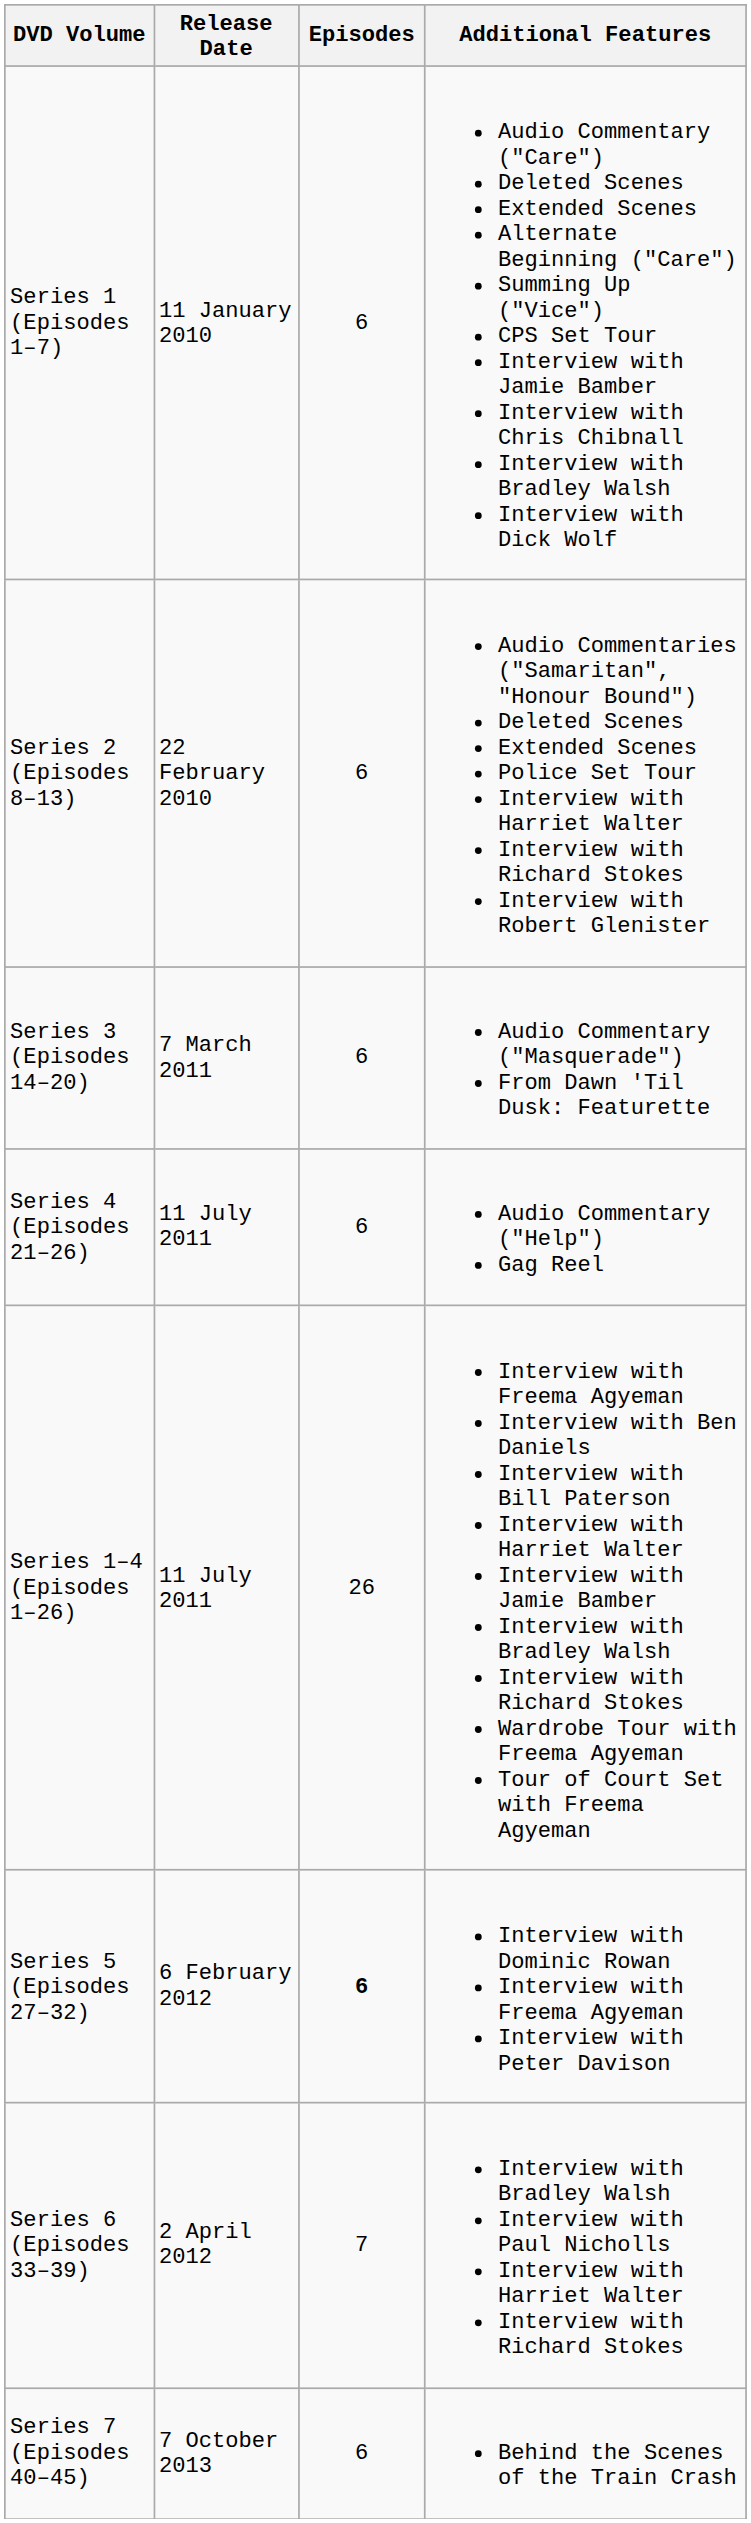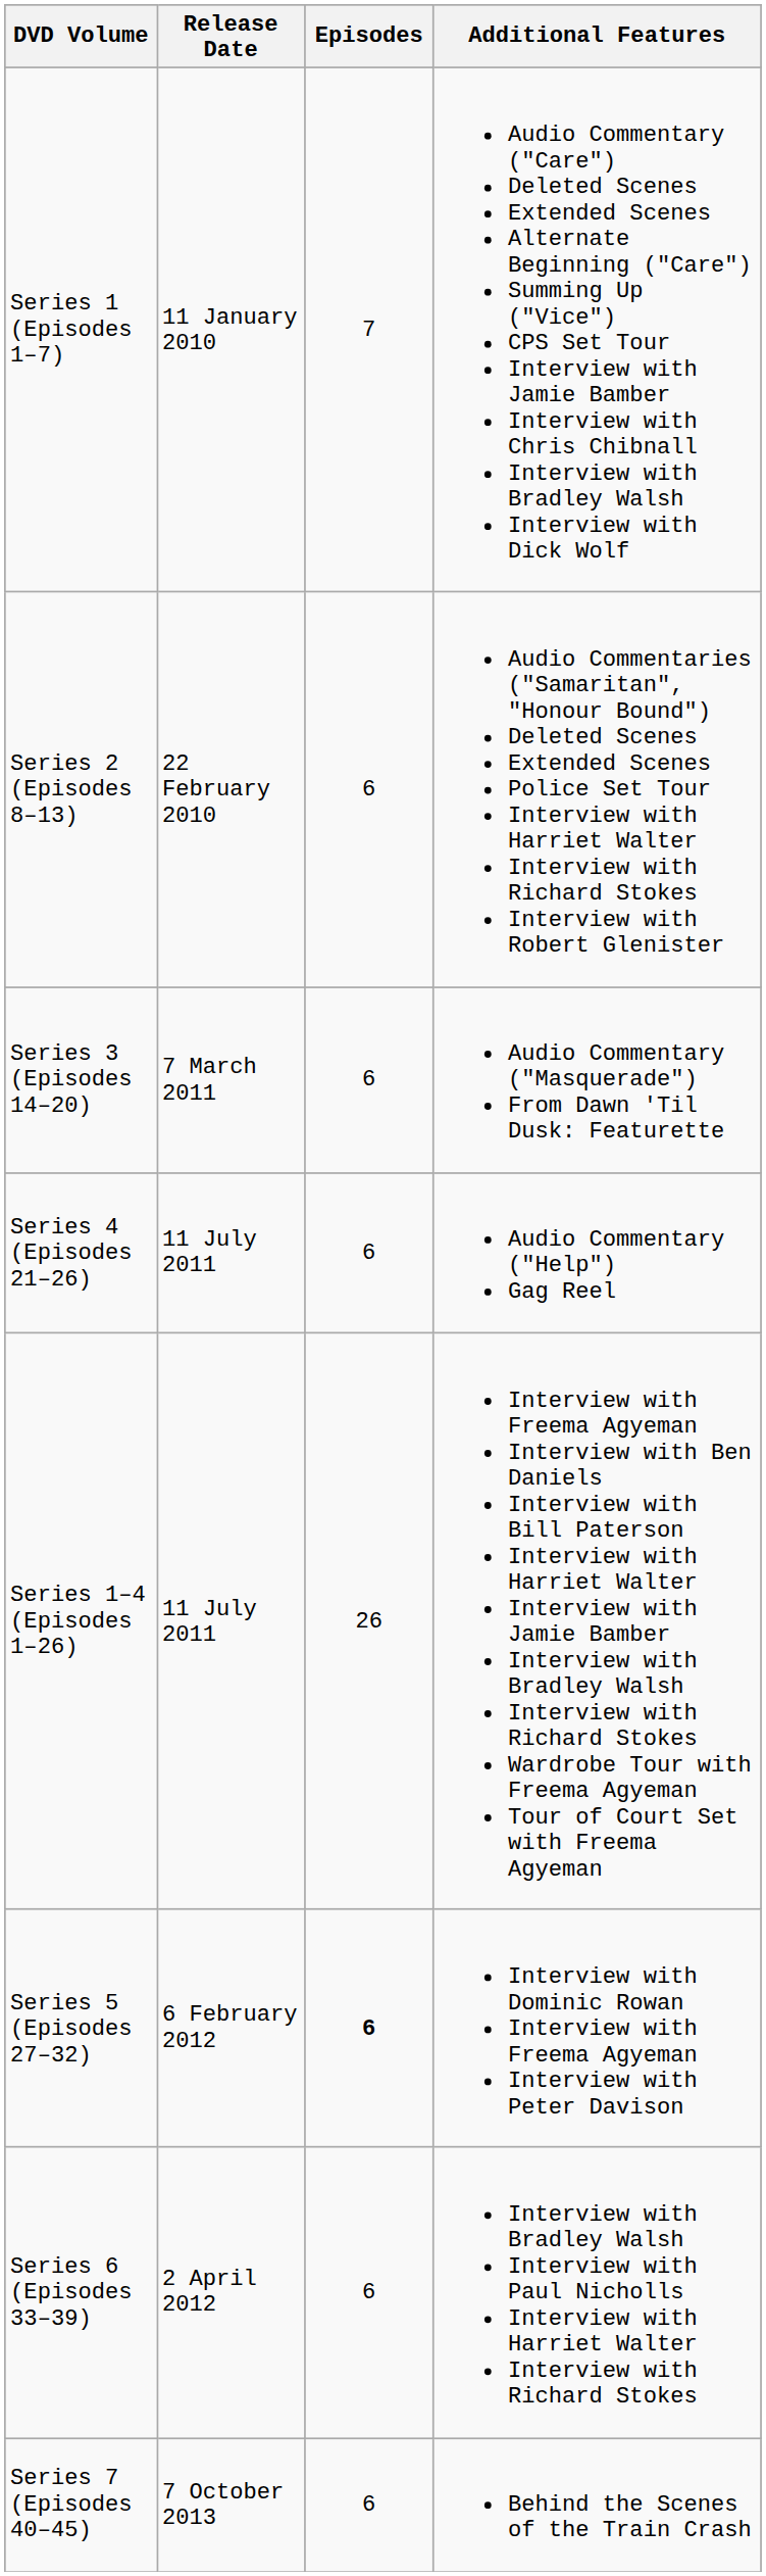Series 1 (Episodes 1–7) | Episodes: 6 -> 7
Series 6 (Episodes 33–39) | Episodes: 7 -> 6
